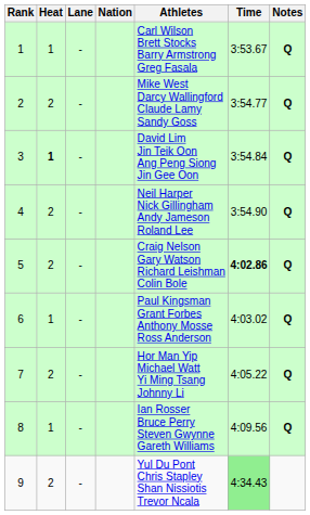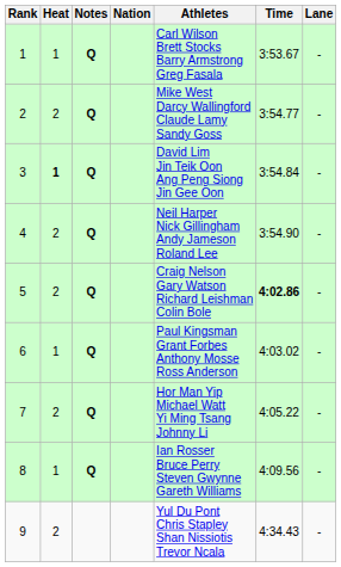columns swapped: Lane <-> Notes
9 | Time: lightgreen background -> no background
